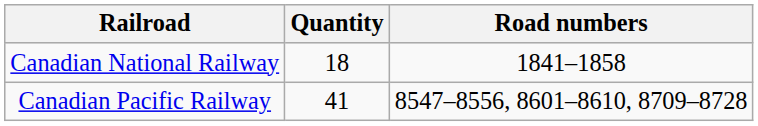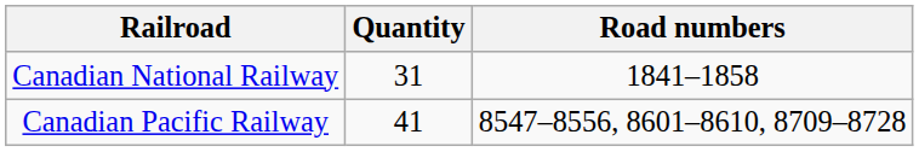Canadian National Railway | Quantity: 18 -> 31
